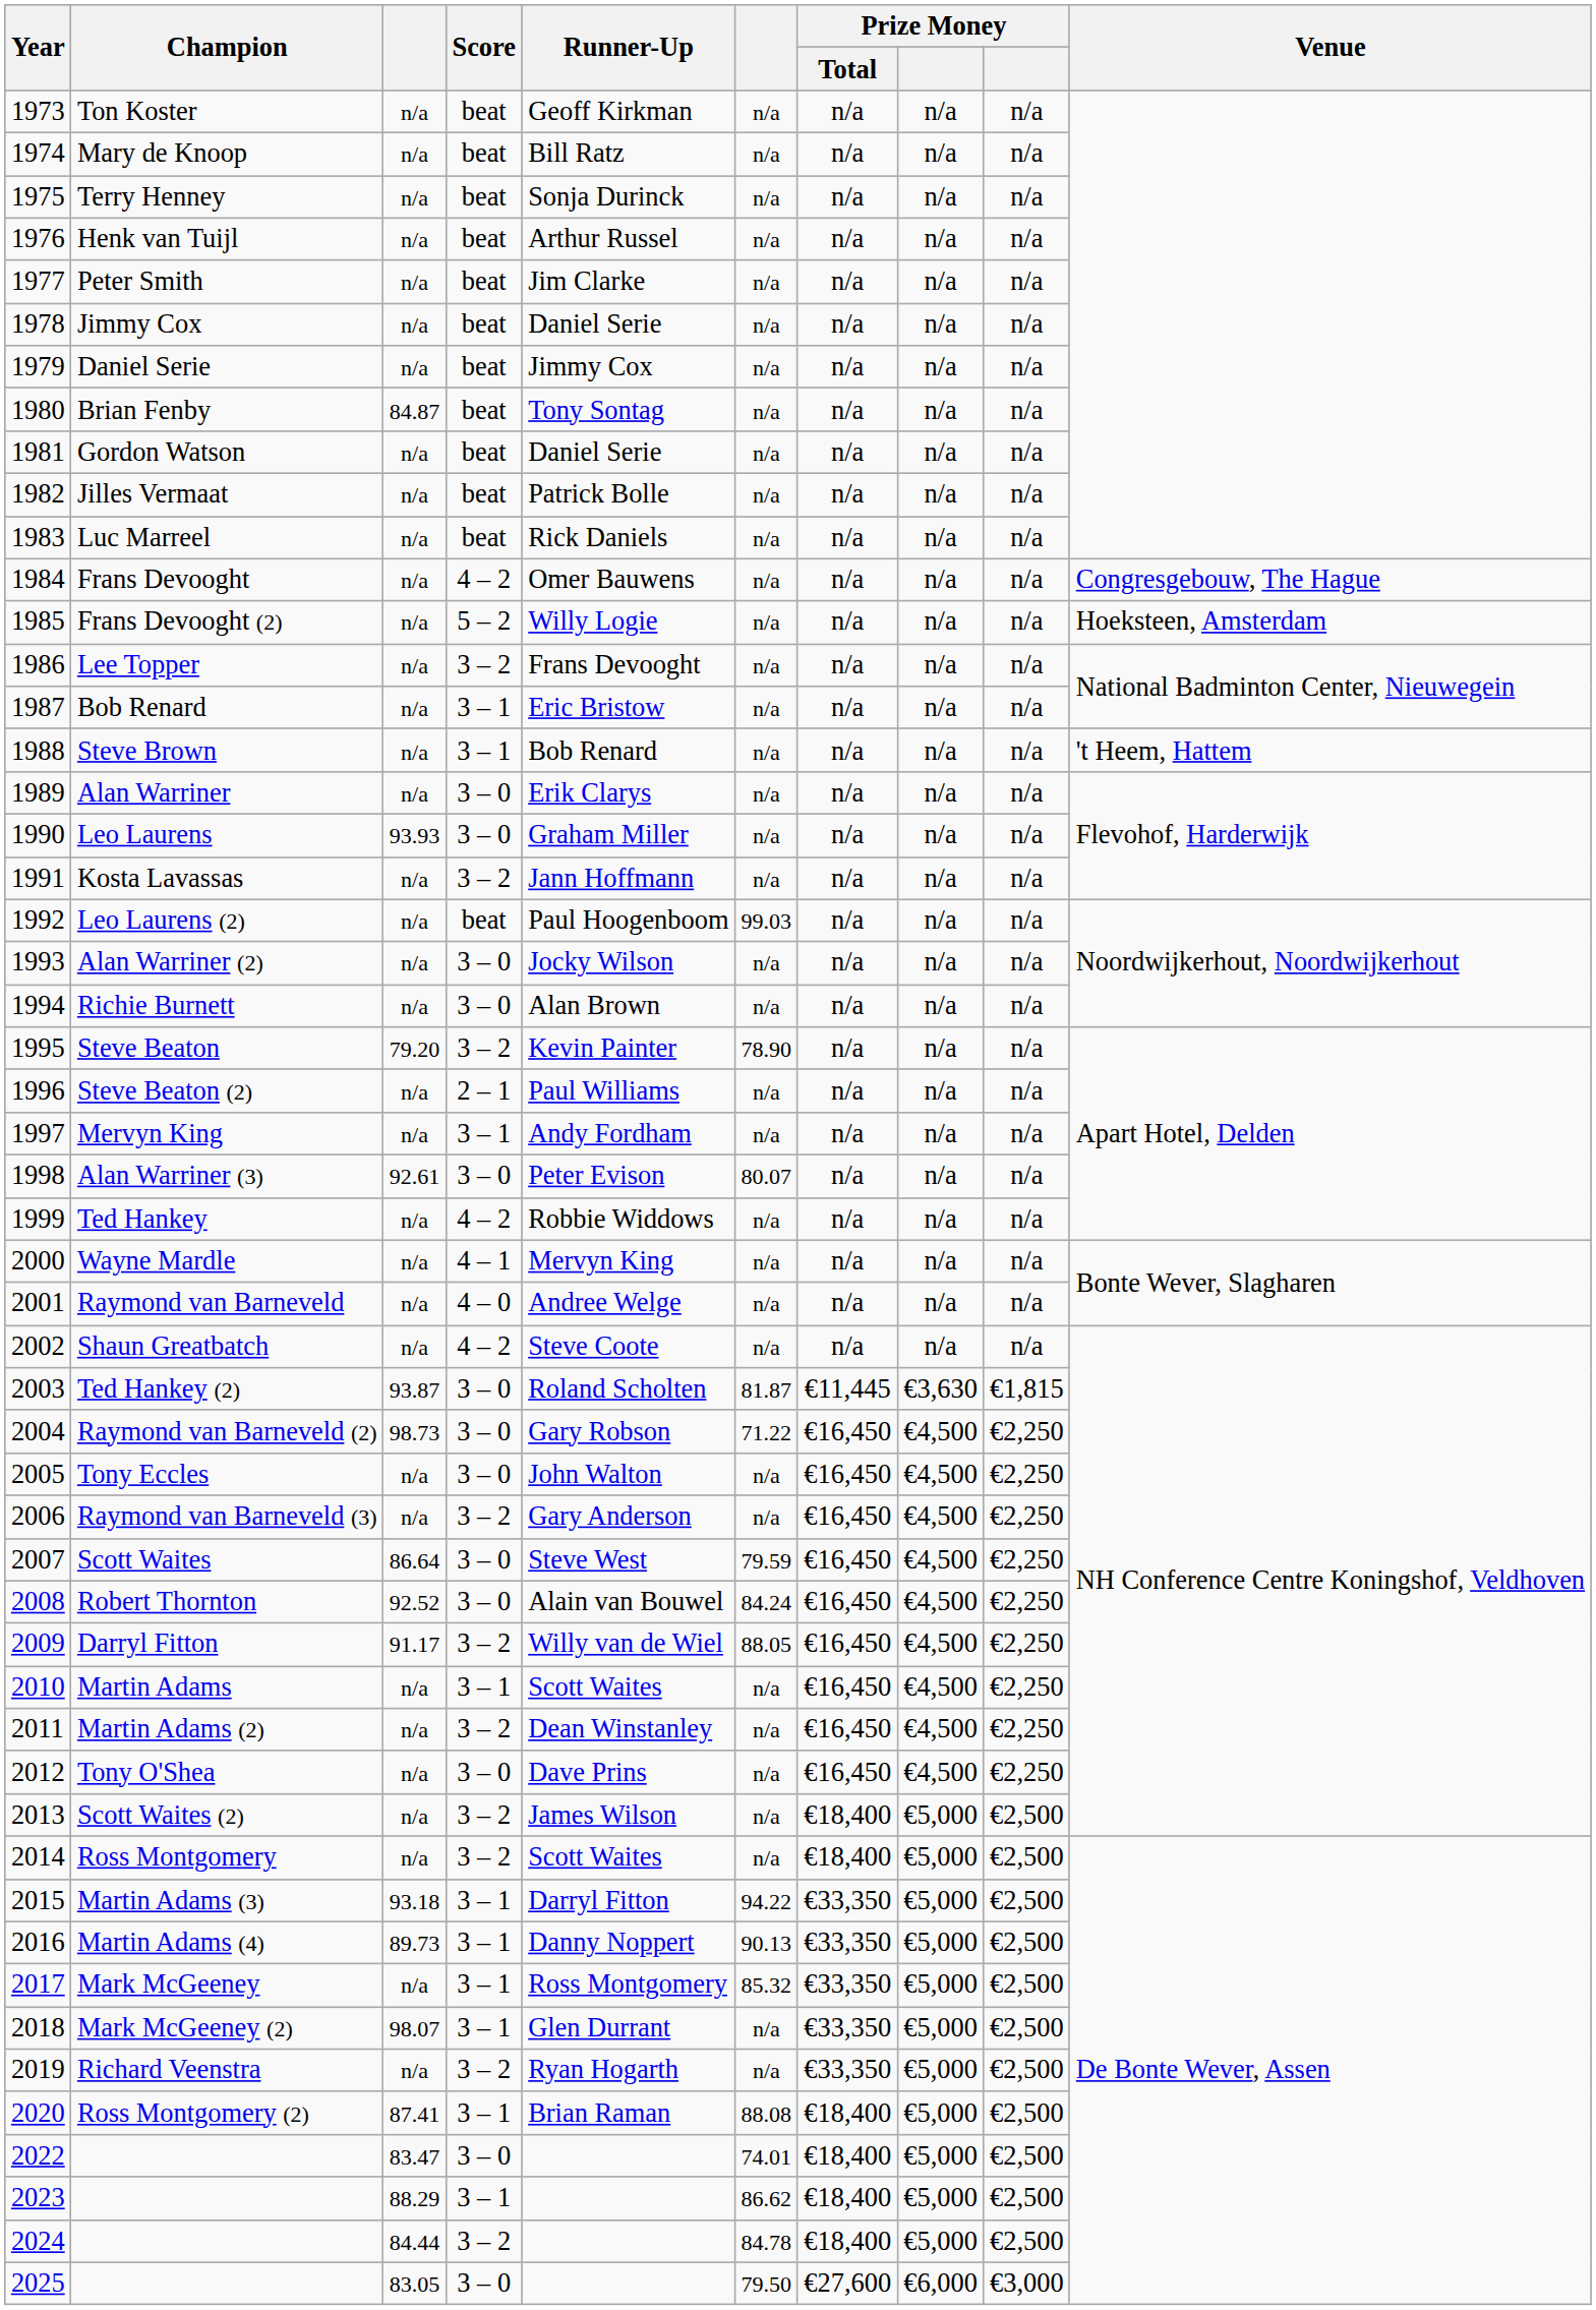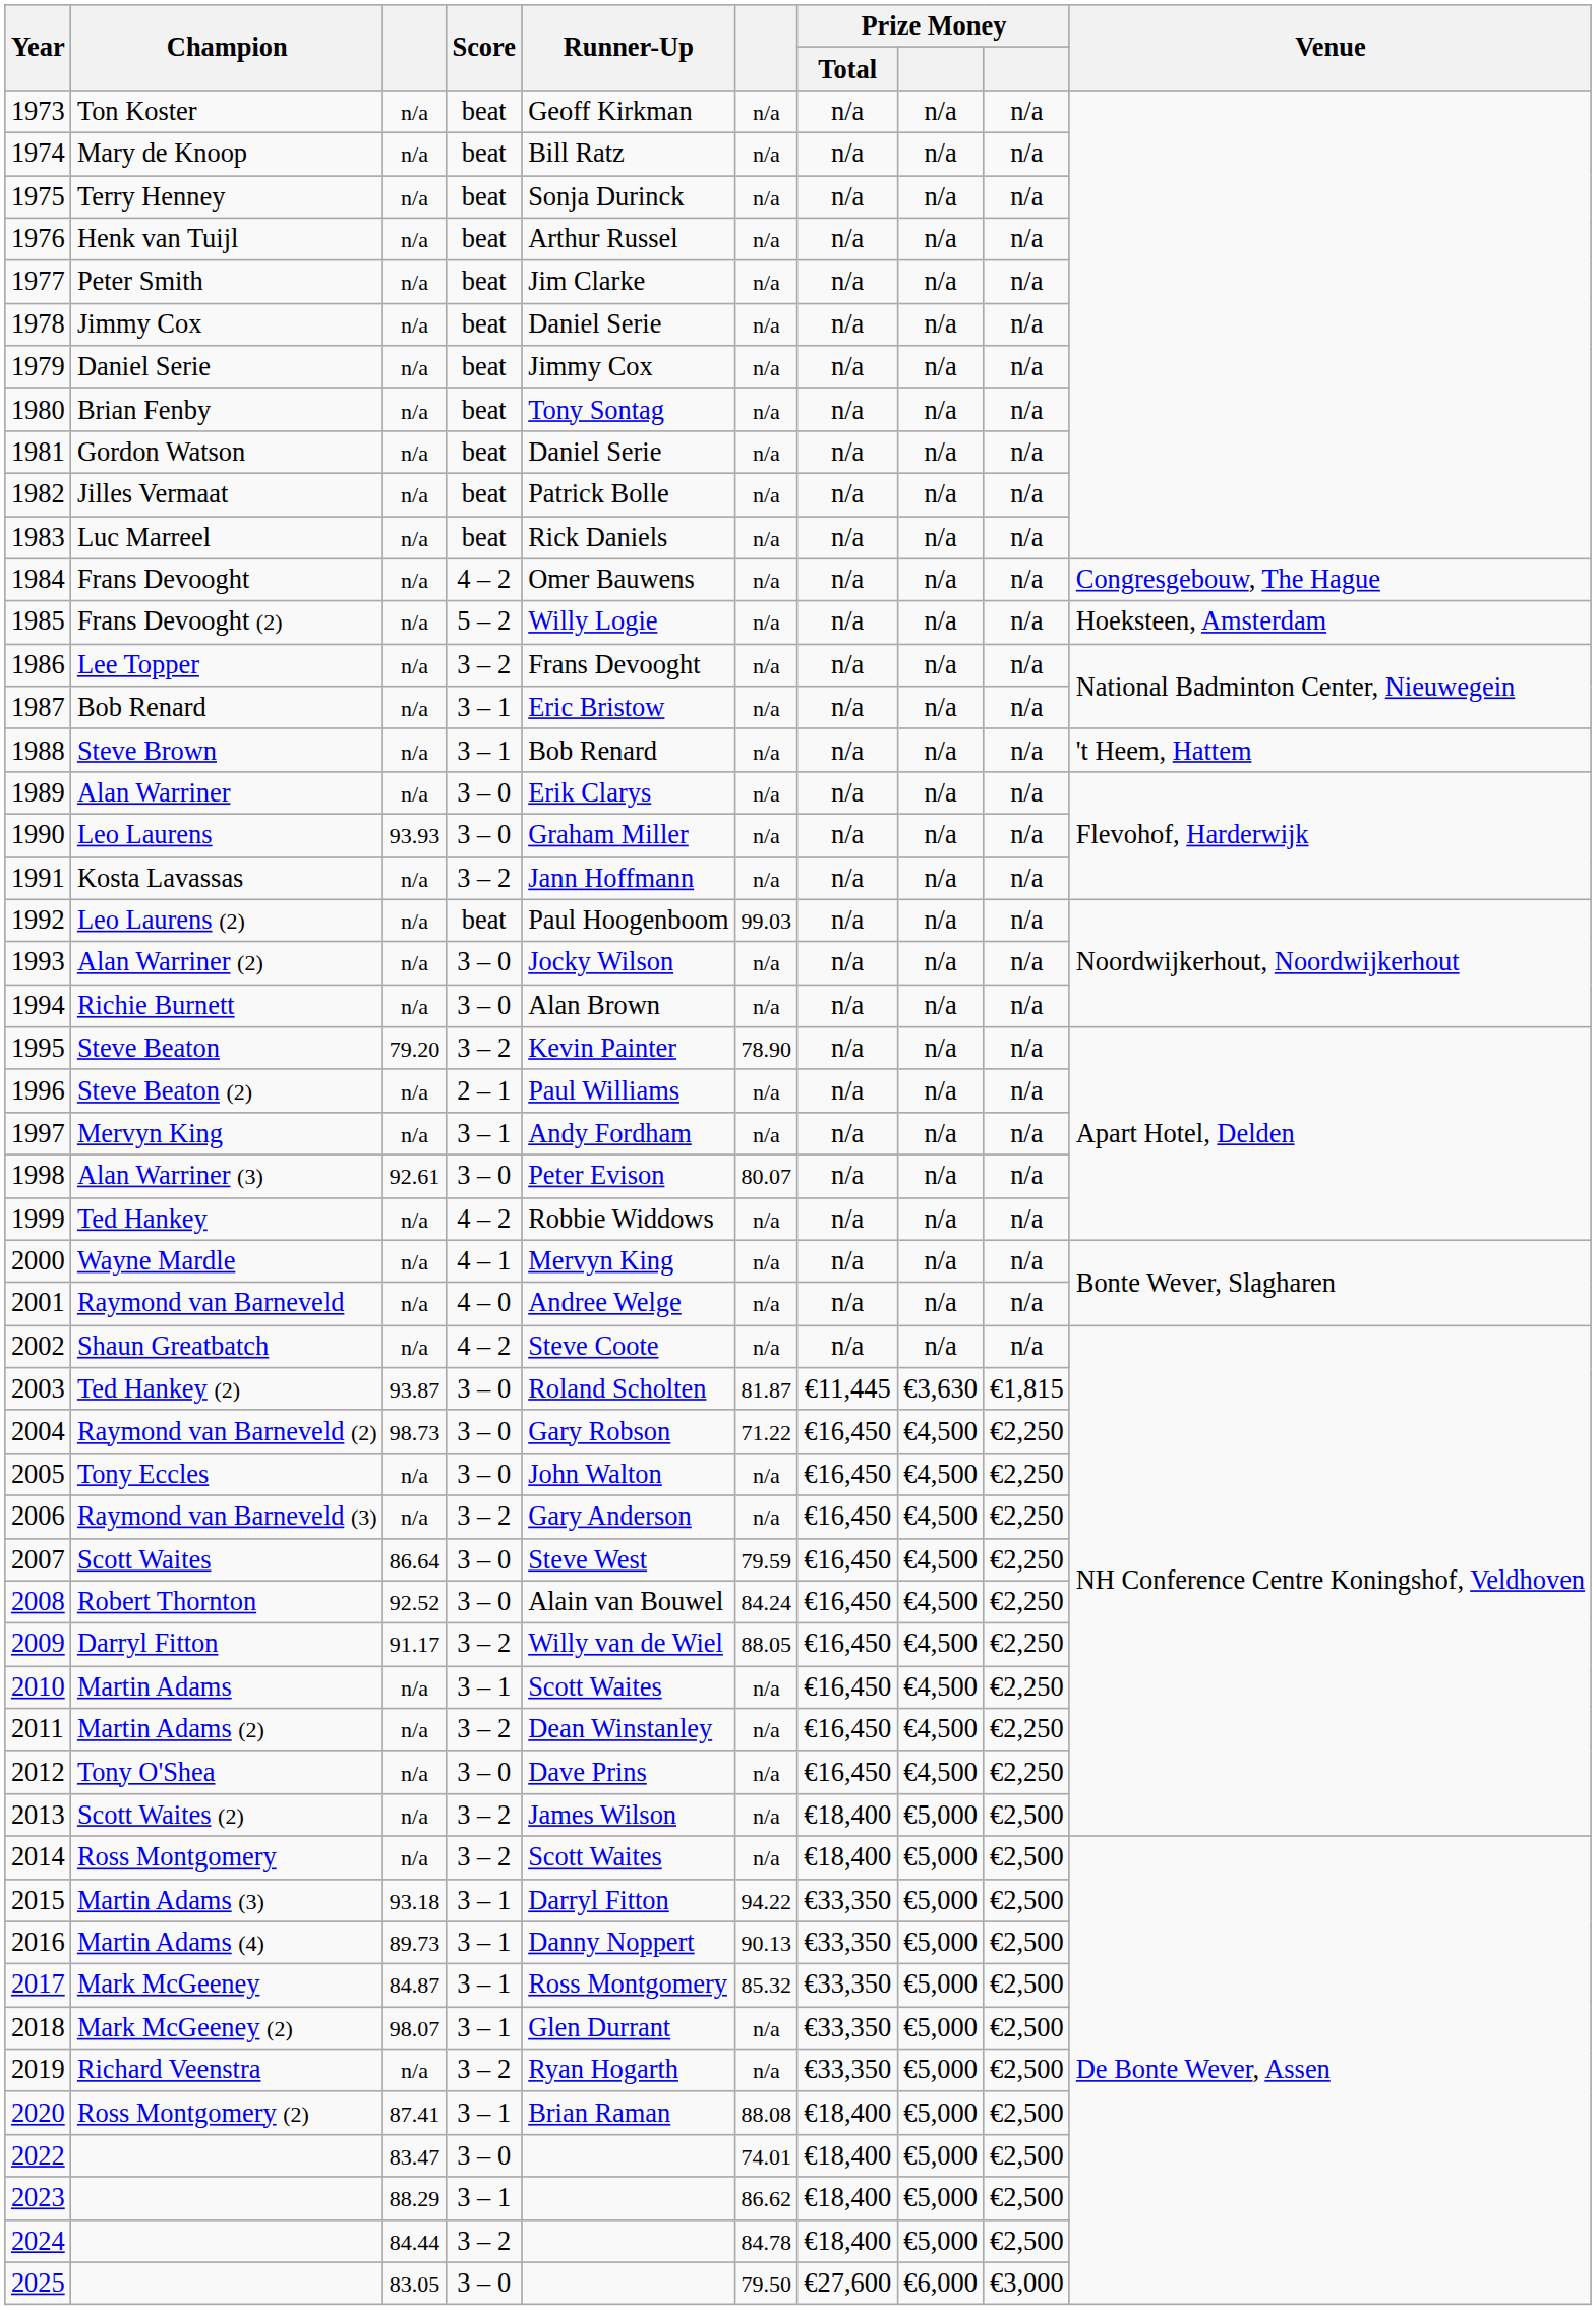Brian Fenby | column 3: 84.87 -> n/a
Mark McGeeney | column 3: n/a -> 84.87
